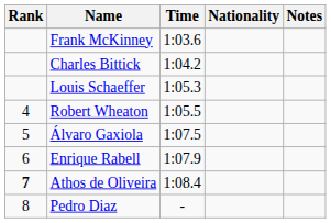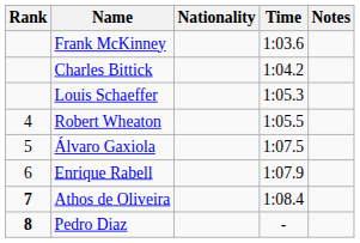columns swapped: Nationality <-> Time
Pedro Diaz | Rank: normal -> bold
